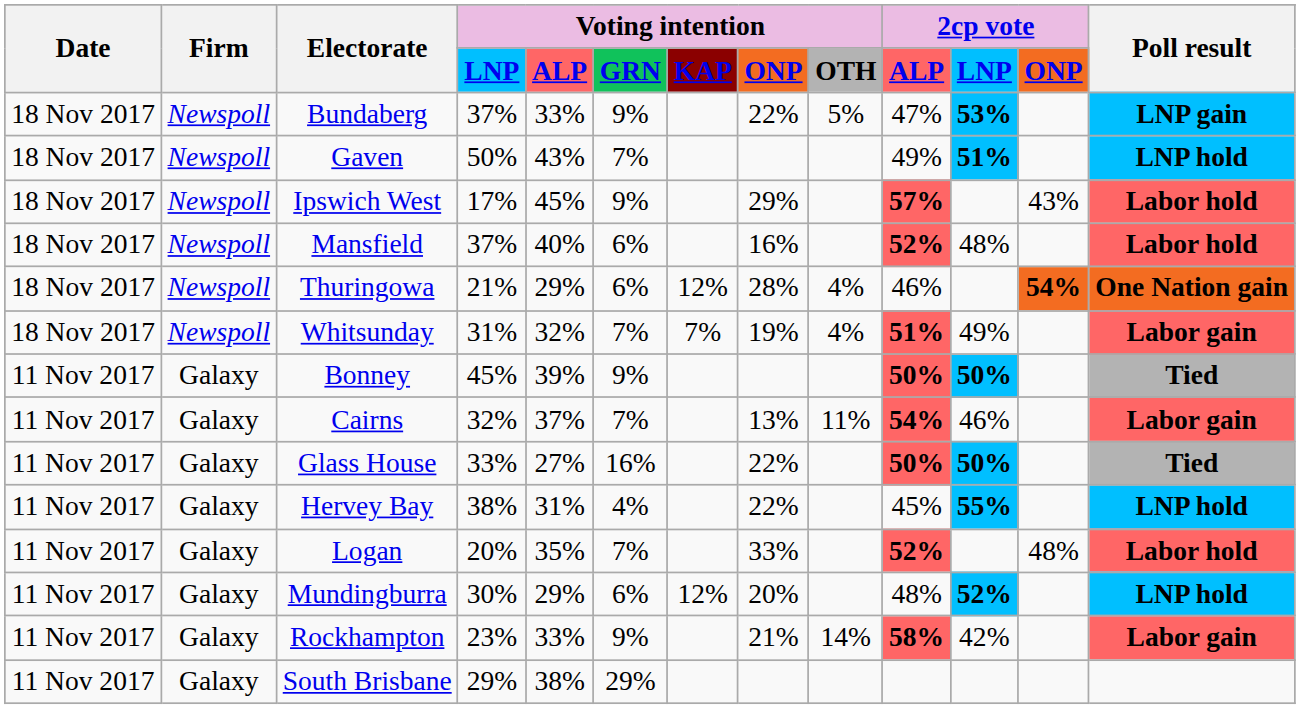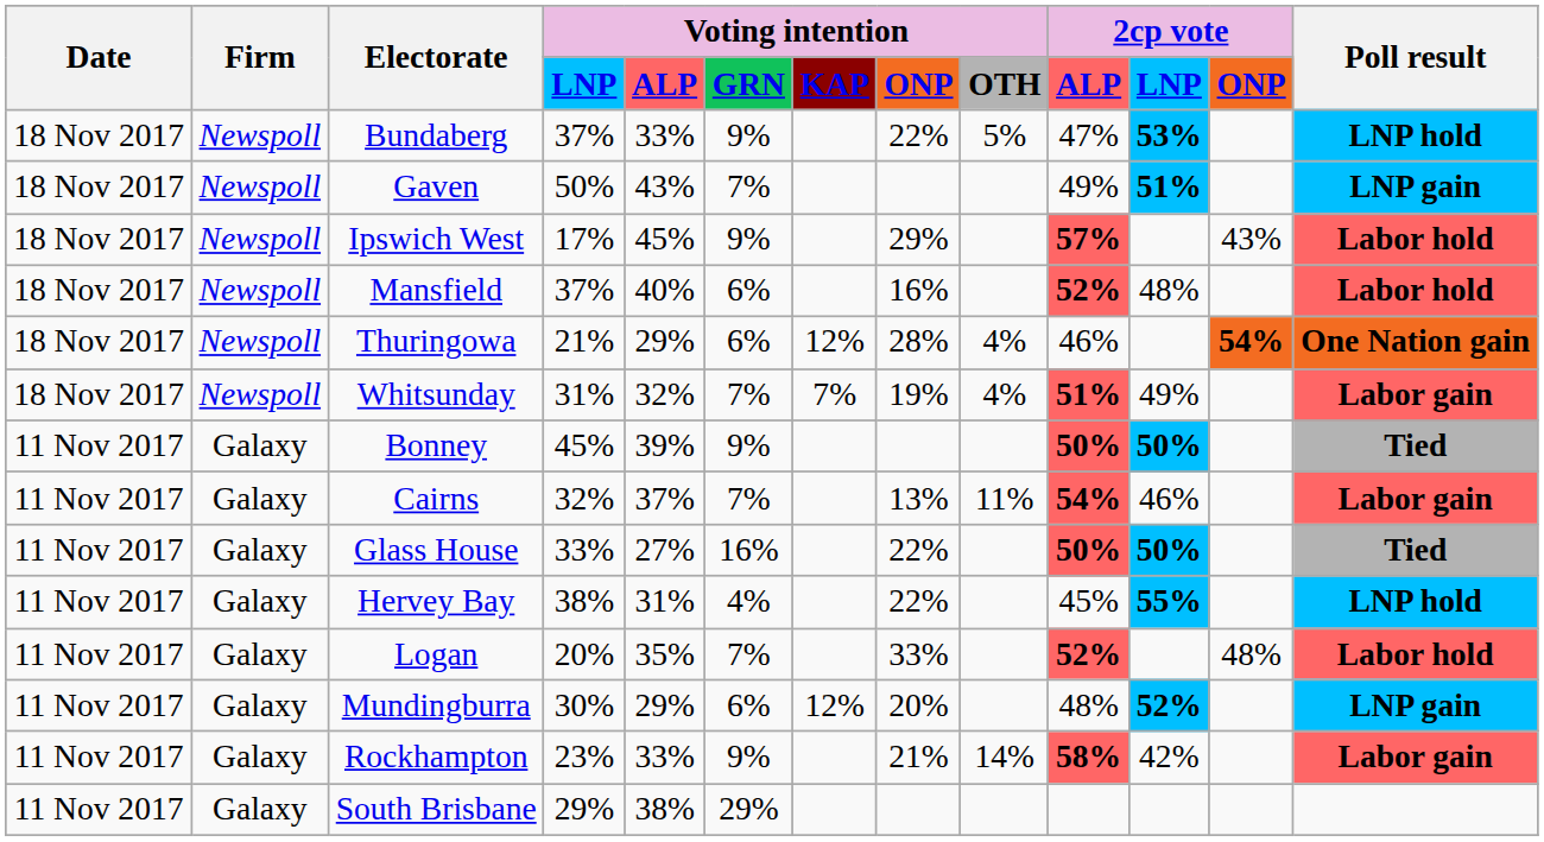Bundaberg | Poll result: LNP gain -> LNP hold
Gaven | Poll result: LNP hold -> LNP gain
Mundingburra | Poll result: LNP hold -> LNP gain
